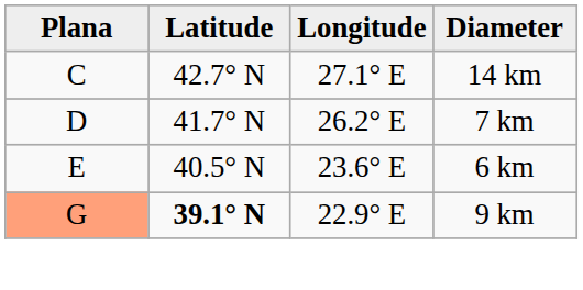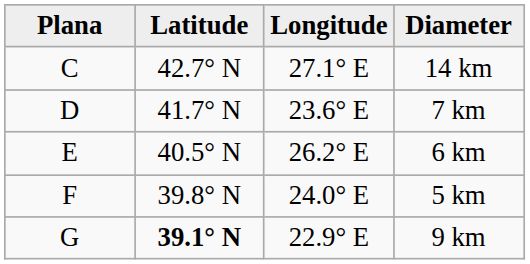7 km | Longitude: 26.2° E -> 23.6° E
6 km | Longitude: 23.6° E -> 26.2° E
+ row: F | 39.8° N | 24.0° E | 5 km
9 km | Plana: lightsalmon background -> no background
